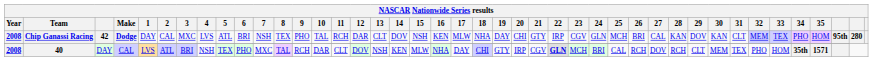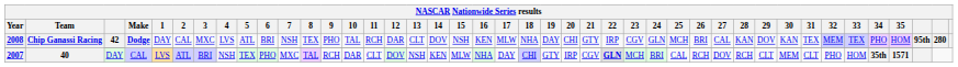Chip Ganassi Racing / 42 | 31: CLT -> TEX
40 | Year: 2008 -> 2007
40 | 31: TEX -> CLT
